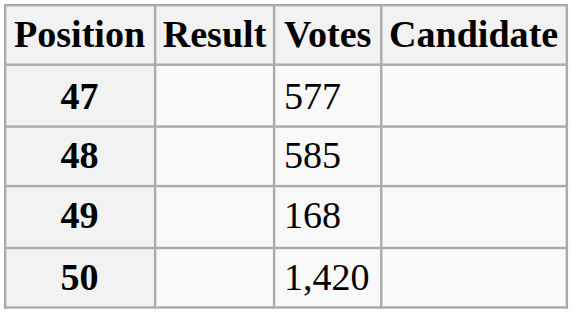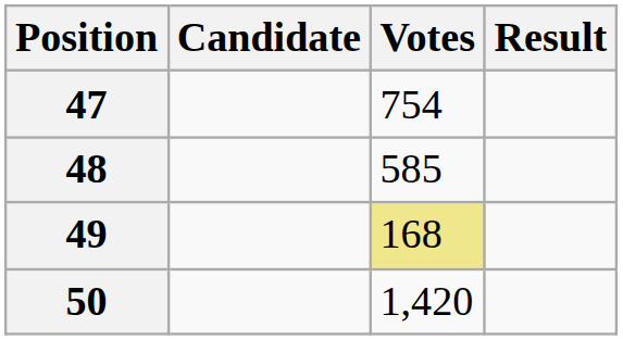columns swapped: Candidate <-> Result
47 | Votes: 577 -> 754
49 | Votes: no background -> khaki background
